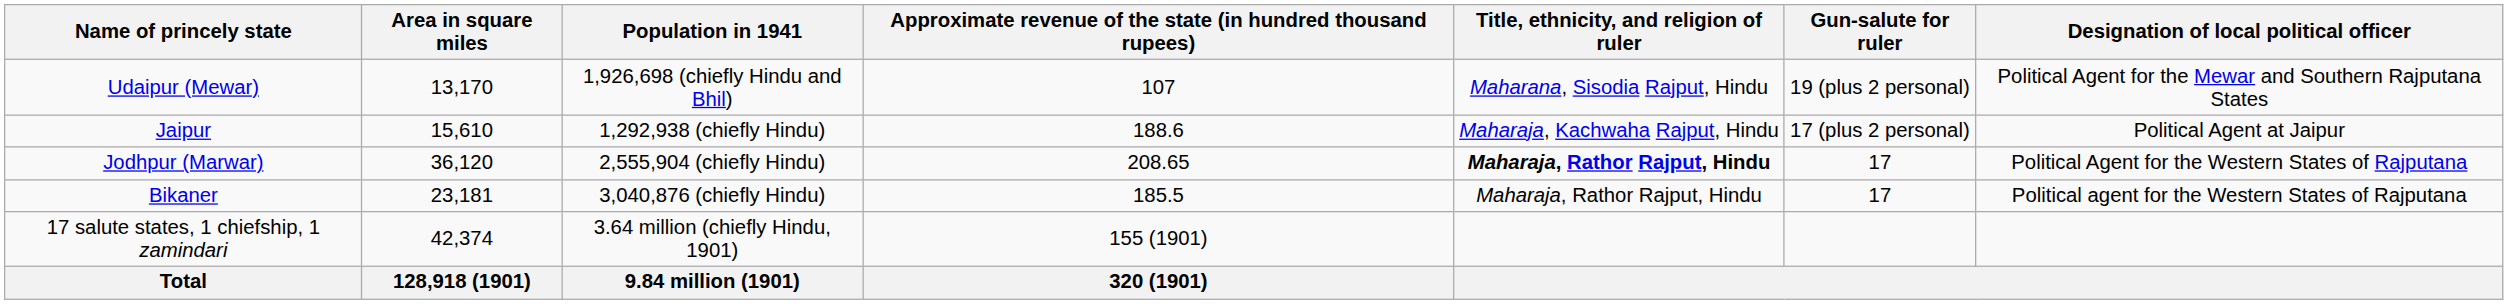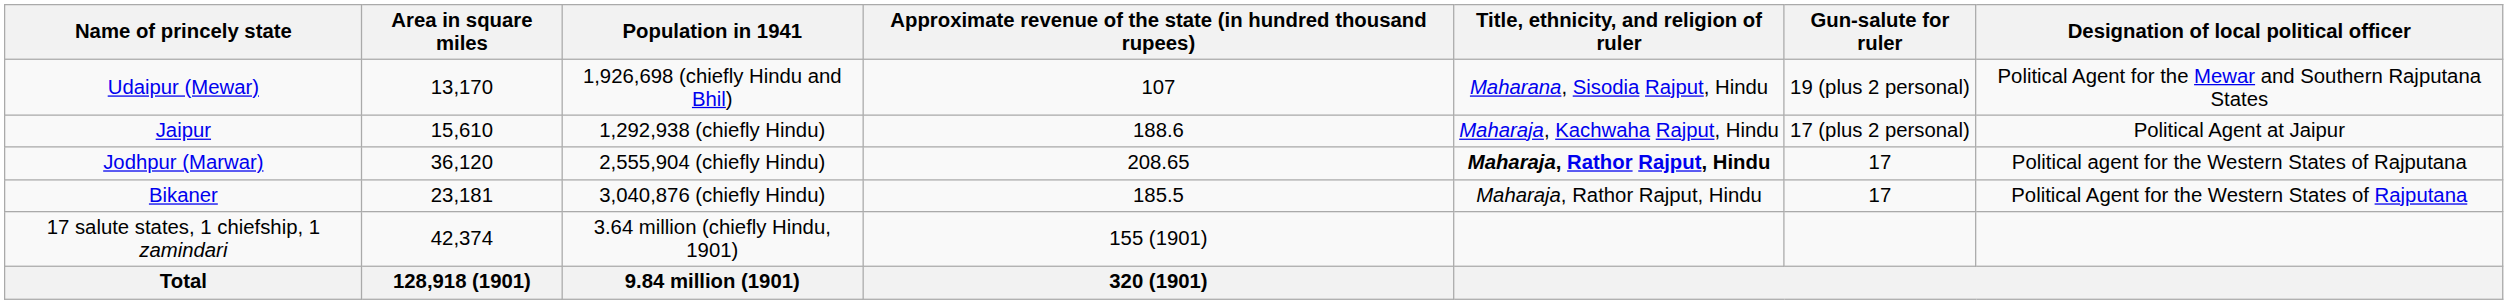Jodhpur (Marwar) | Designation of local political officer: Political Agent for the Western States of Rajputana -> Political agent for the Western States of Rajputana
Bikaner | Designation of local political officer: Political agent for the Western States of Rajputana -> Political Agent for the Western States of Rajputana
